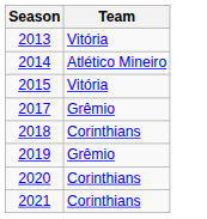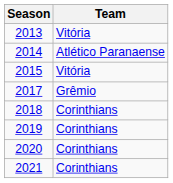2014 | Team: Atlético Mineiro -> Atlético Paranaense
2019 | Team: Grêmio -> Corinthians
